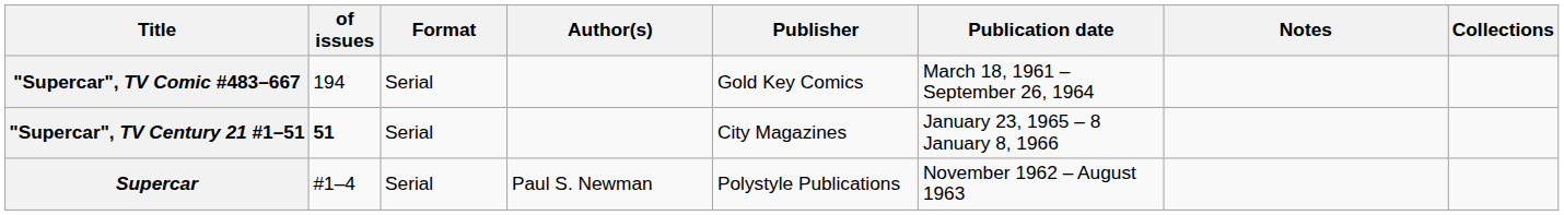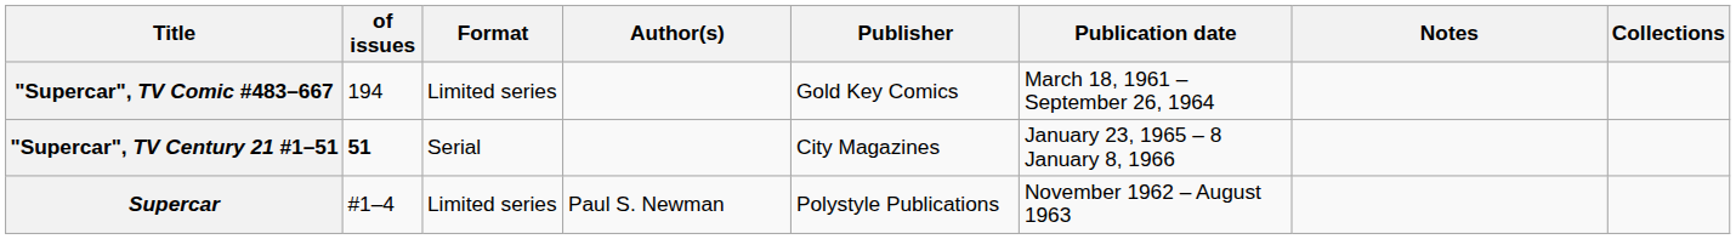"Supercar", TV Comic #483–667 | Format: Serial -> Limited series
Supercar | Format: Serial -> Limited series
